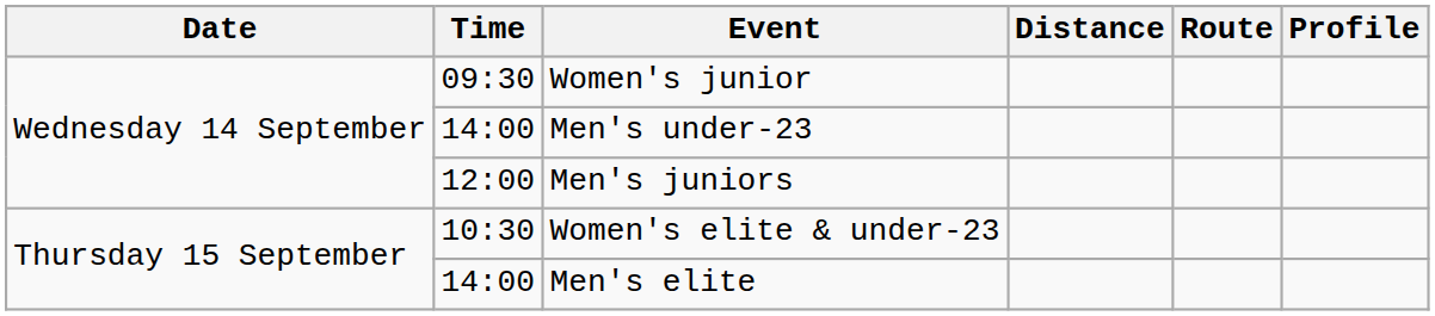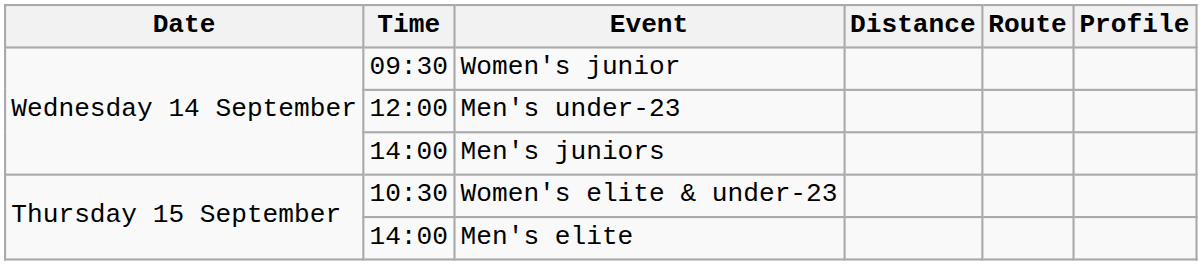Men's under-23 | Time: 14:00 -> 12:00
Men's juniors | Time: 12:00 -> 14:00
